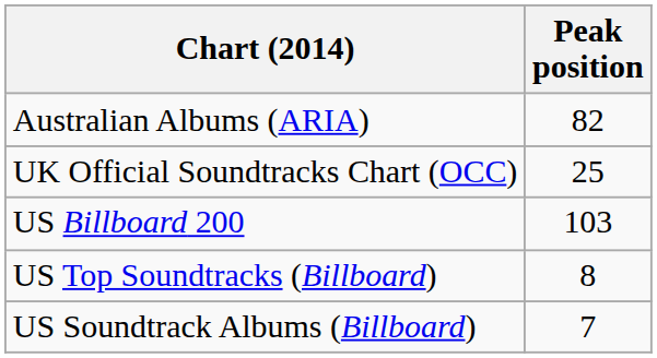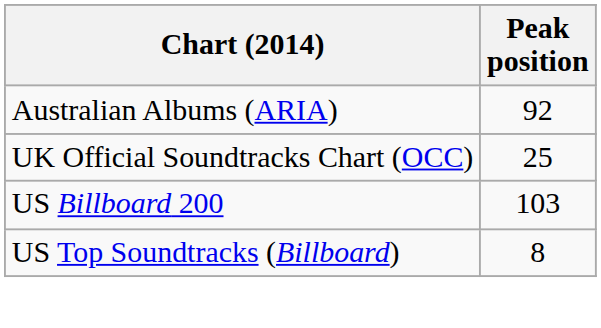Australian Albums (ARIA) | Peak position: 82 -> 92
- row: US Soundtrack Albums (Billboard) | 7
